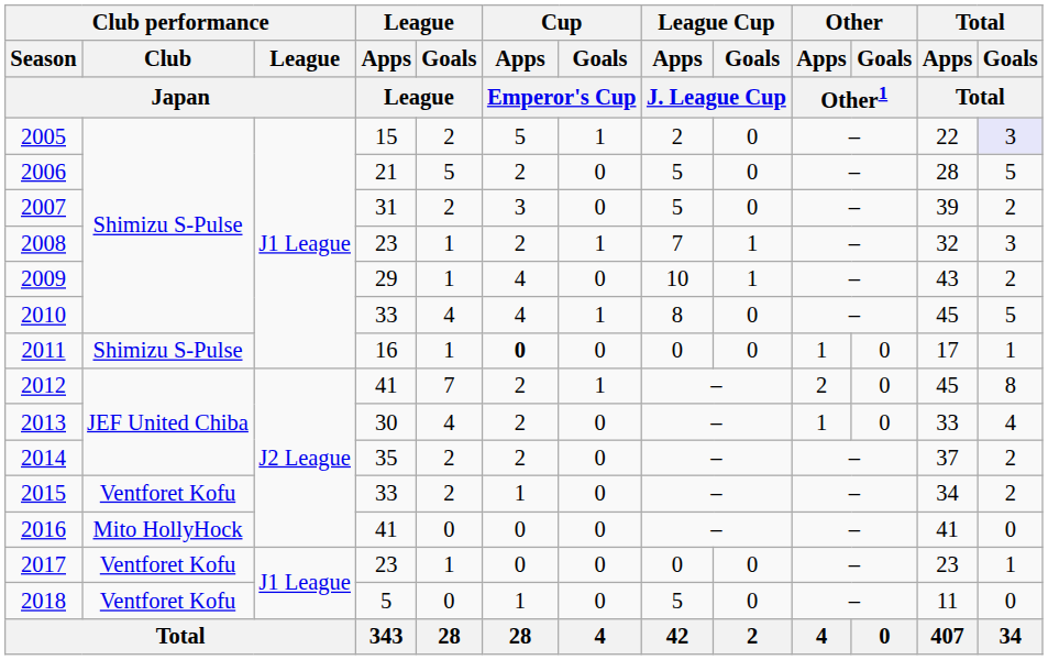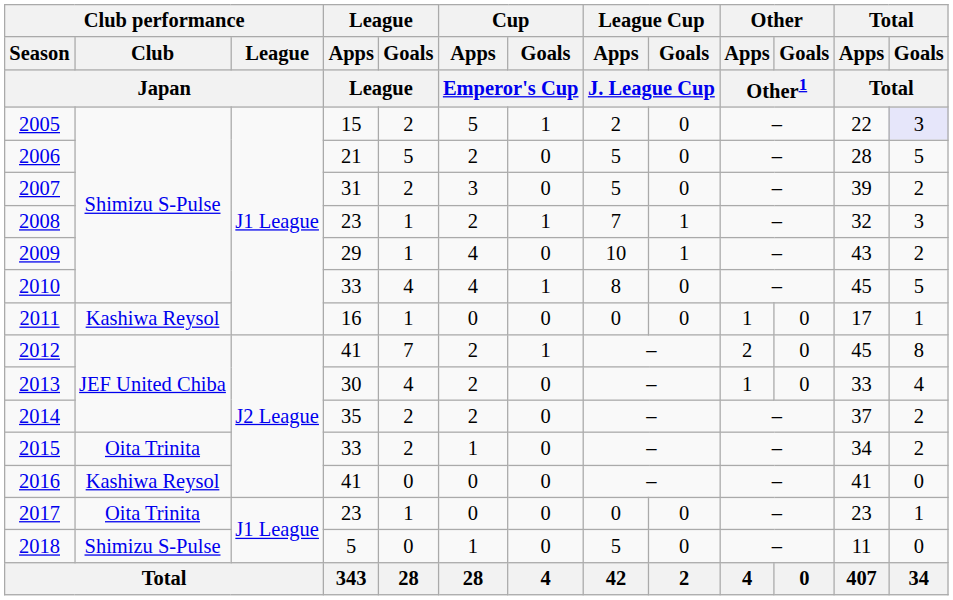2011 | Club performance / Club / Japan: Shimizu S-Pulse -> Kashiwa Reysol
2011 | Cup / Apps / Emperor's Cup: bold -> normal
2015 | Club performance / Club / Japan: Ventforet Kofu -> Oita Trinita
2016 | Club performance / Club / Japan: Mito HollyHock -> Kashiwa Reysol
2017 | Club performance / Club / Japan: Ventforet Kofu -> Oita Trinita
2018 | Club performance / Club / Japan: Ventforet Kofu -> Shimizu S-Pulse
